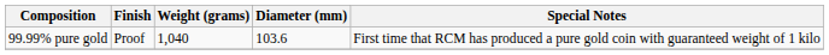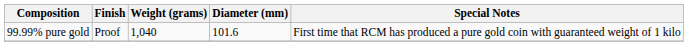99.99% pure gold | Diameter (mm): 103.6 -> 101.6
